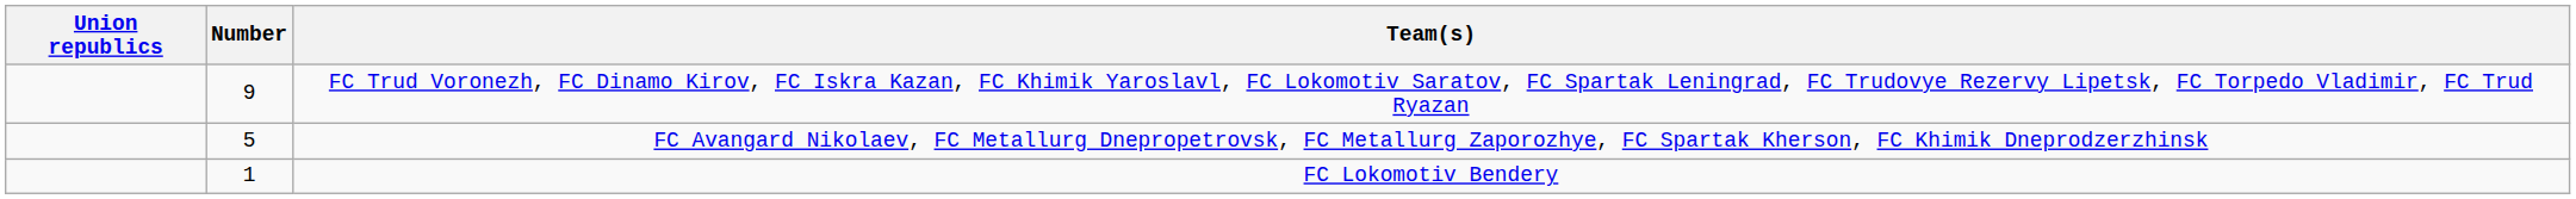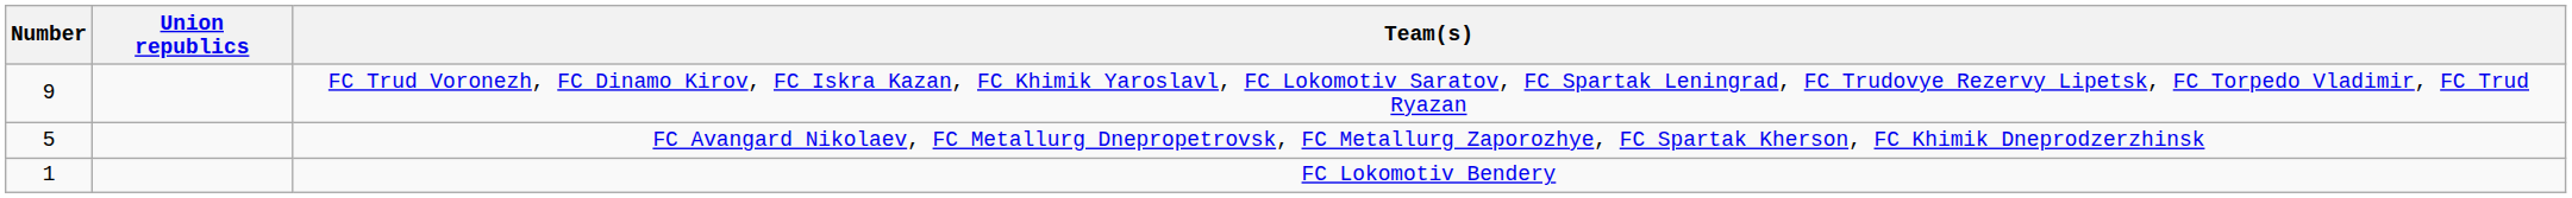columns swapped: Number <-> Union republics
